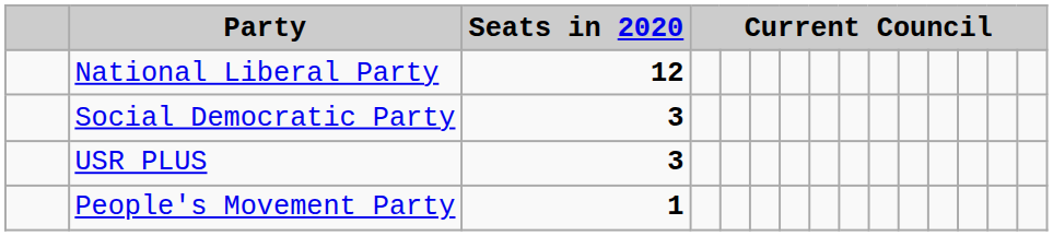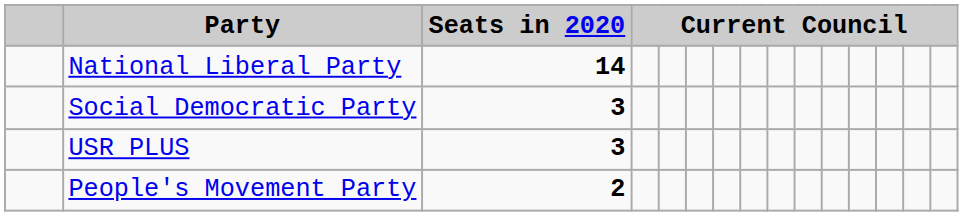National Liberal Party | Seats in 2020: 12 -> 14
People's Movement Party | Seats in 2020: 1 -> 2
